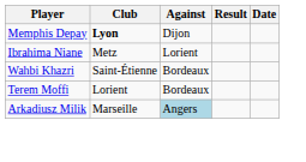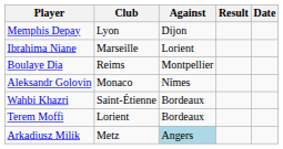Memphis Depay | Club: bold -> normal
Ibrahima Niane | Club: Metz -> Marseille
+ row: Boulaye Dia | Reims | Montpellier
+ row: Aleksandr Golovin | Monaco | Nîmes
Arkadiusz Milik | Club: Marseille -> Metz
